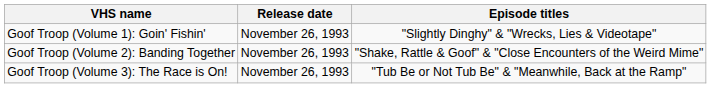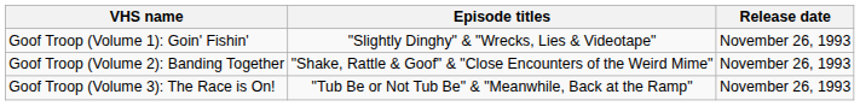columns swapped: Episode titles <-> Release date
